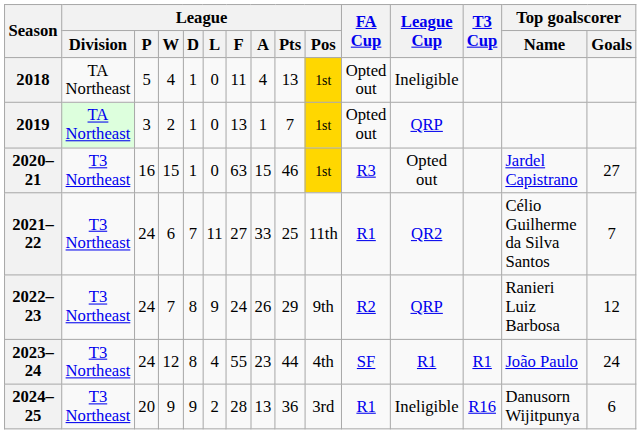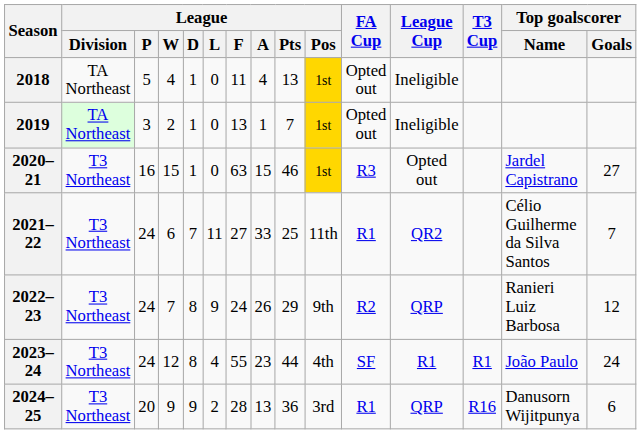2019 | League Cup: QRP -> Ineligible
2024–25 | League Cup: Ineligible -> QRP
